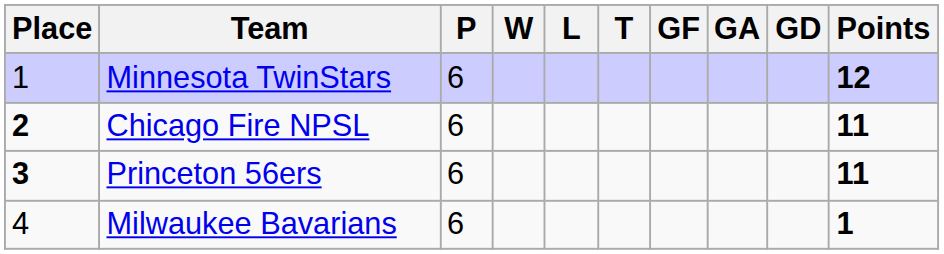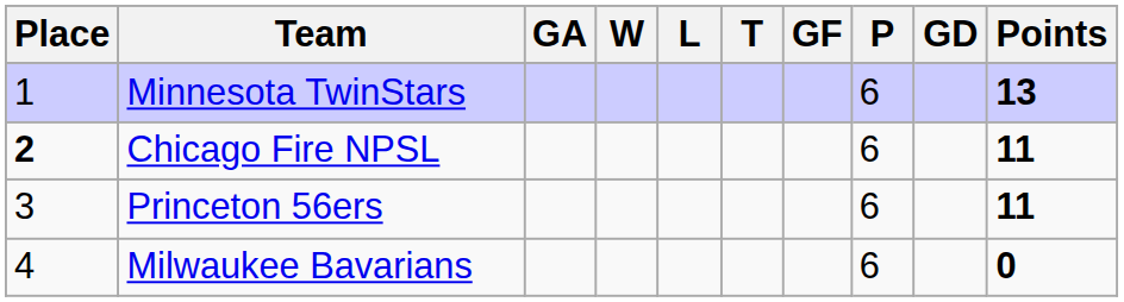columns swapped: P <-> GA
Minnesota TwinStars | Points: 12 -> 13
Princeton 56ers | Place: bold -> normal
Milwaukee Bavarians | Points: 1 -> 0
